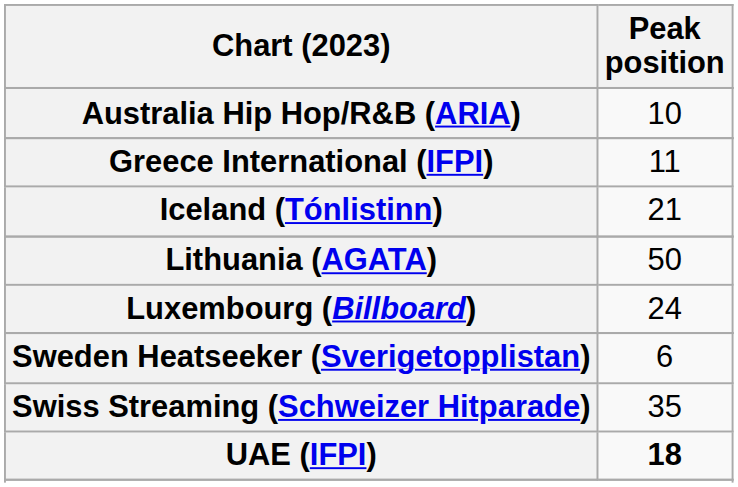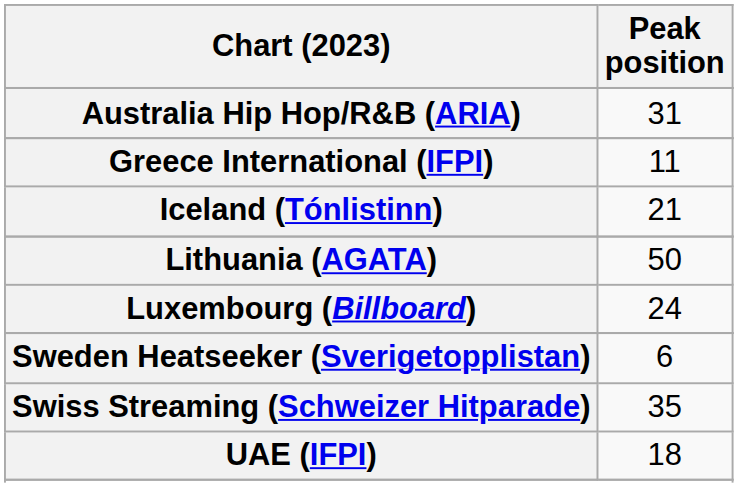Australia Hip Hop/R&B (ARIA) | Peak position: 10 -> 31
UAE (IFPI) | Peak position: bold -> normal
